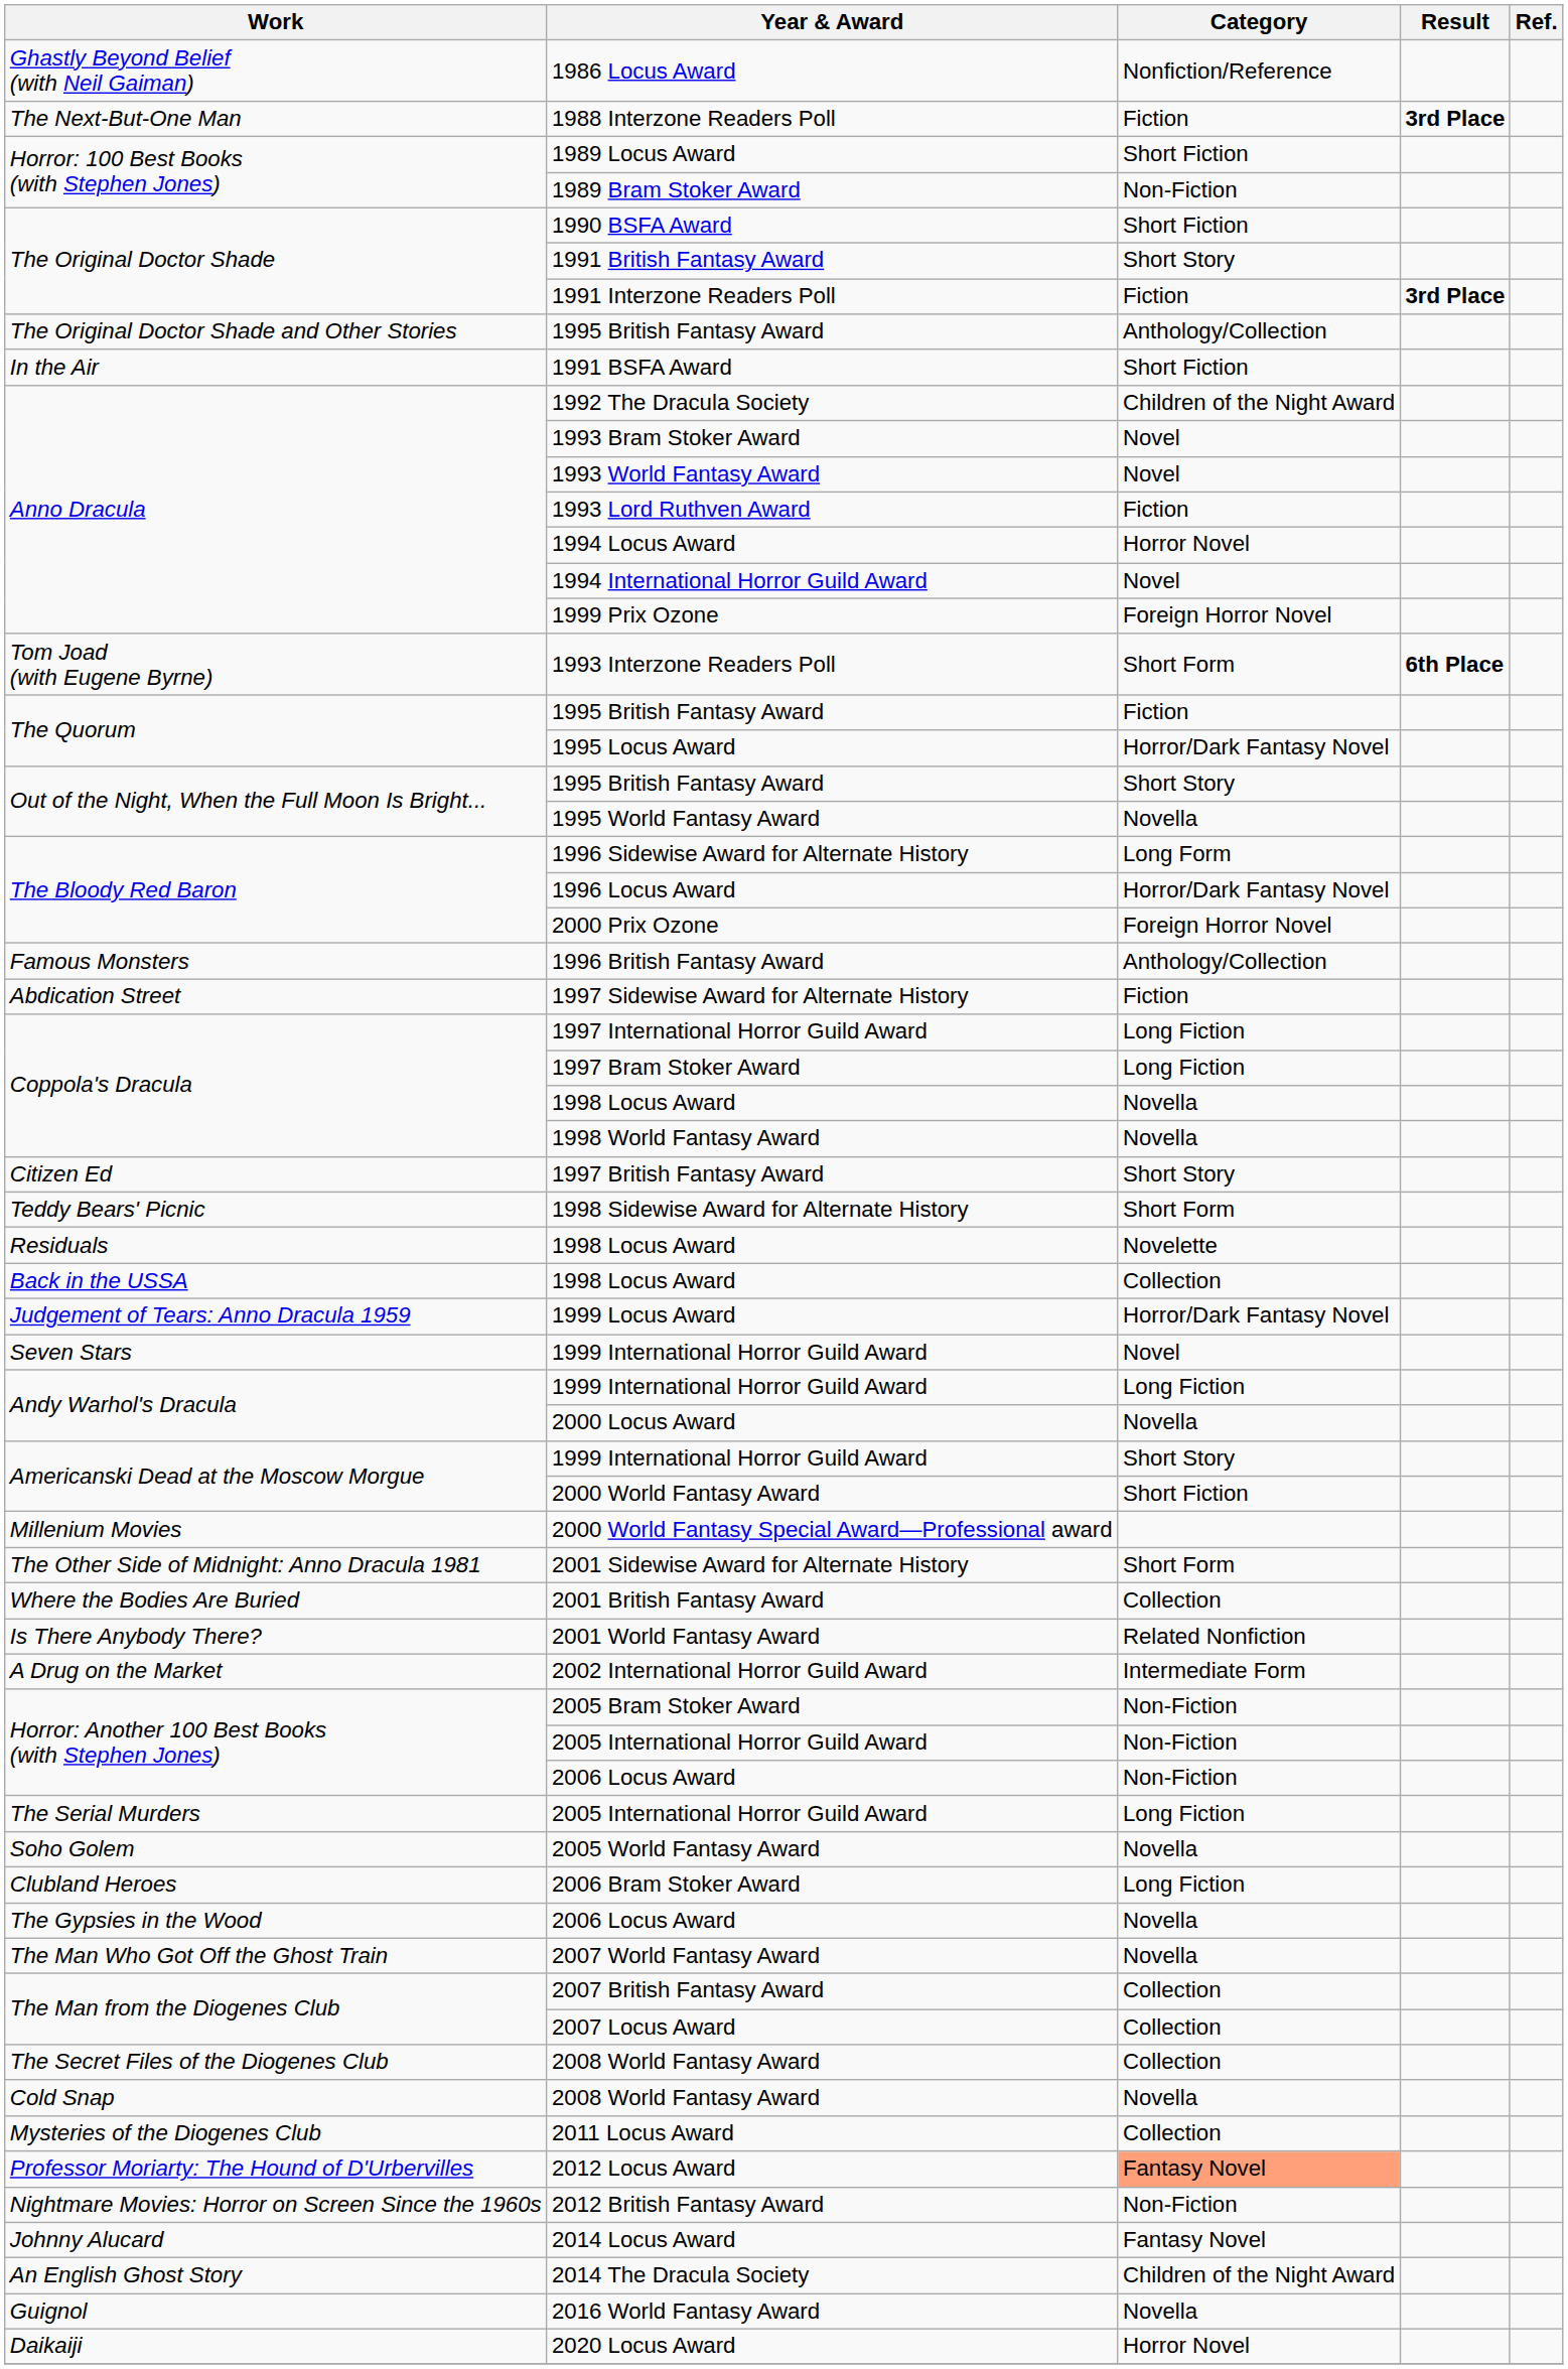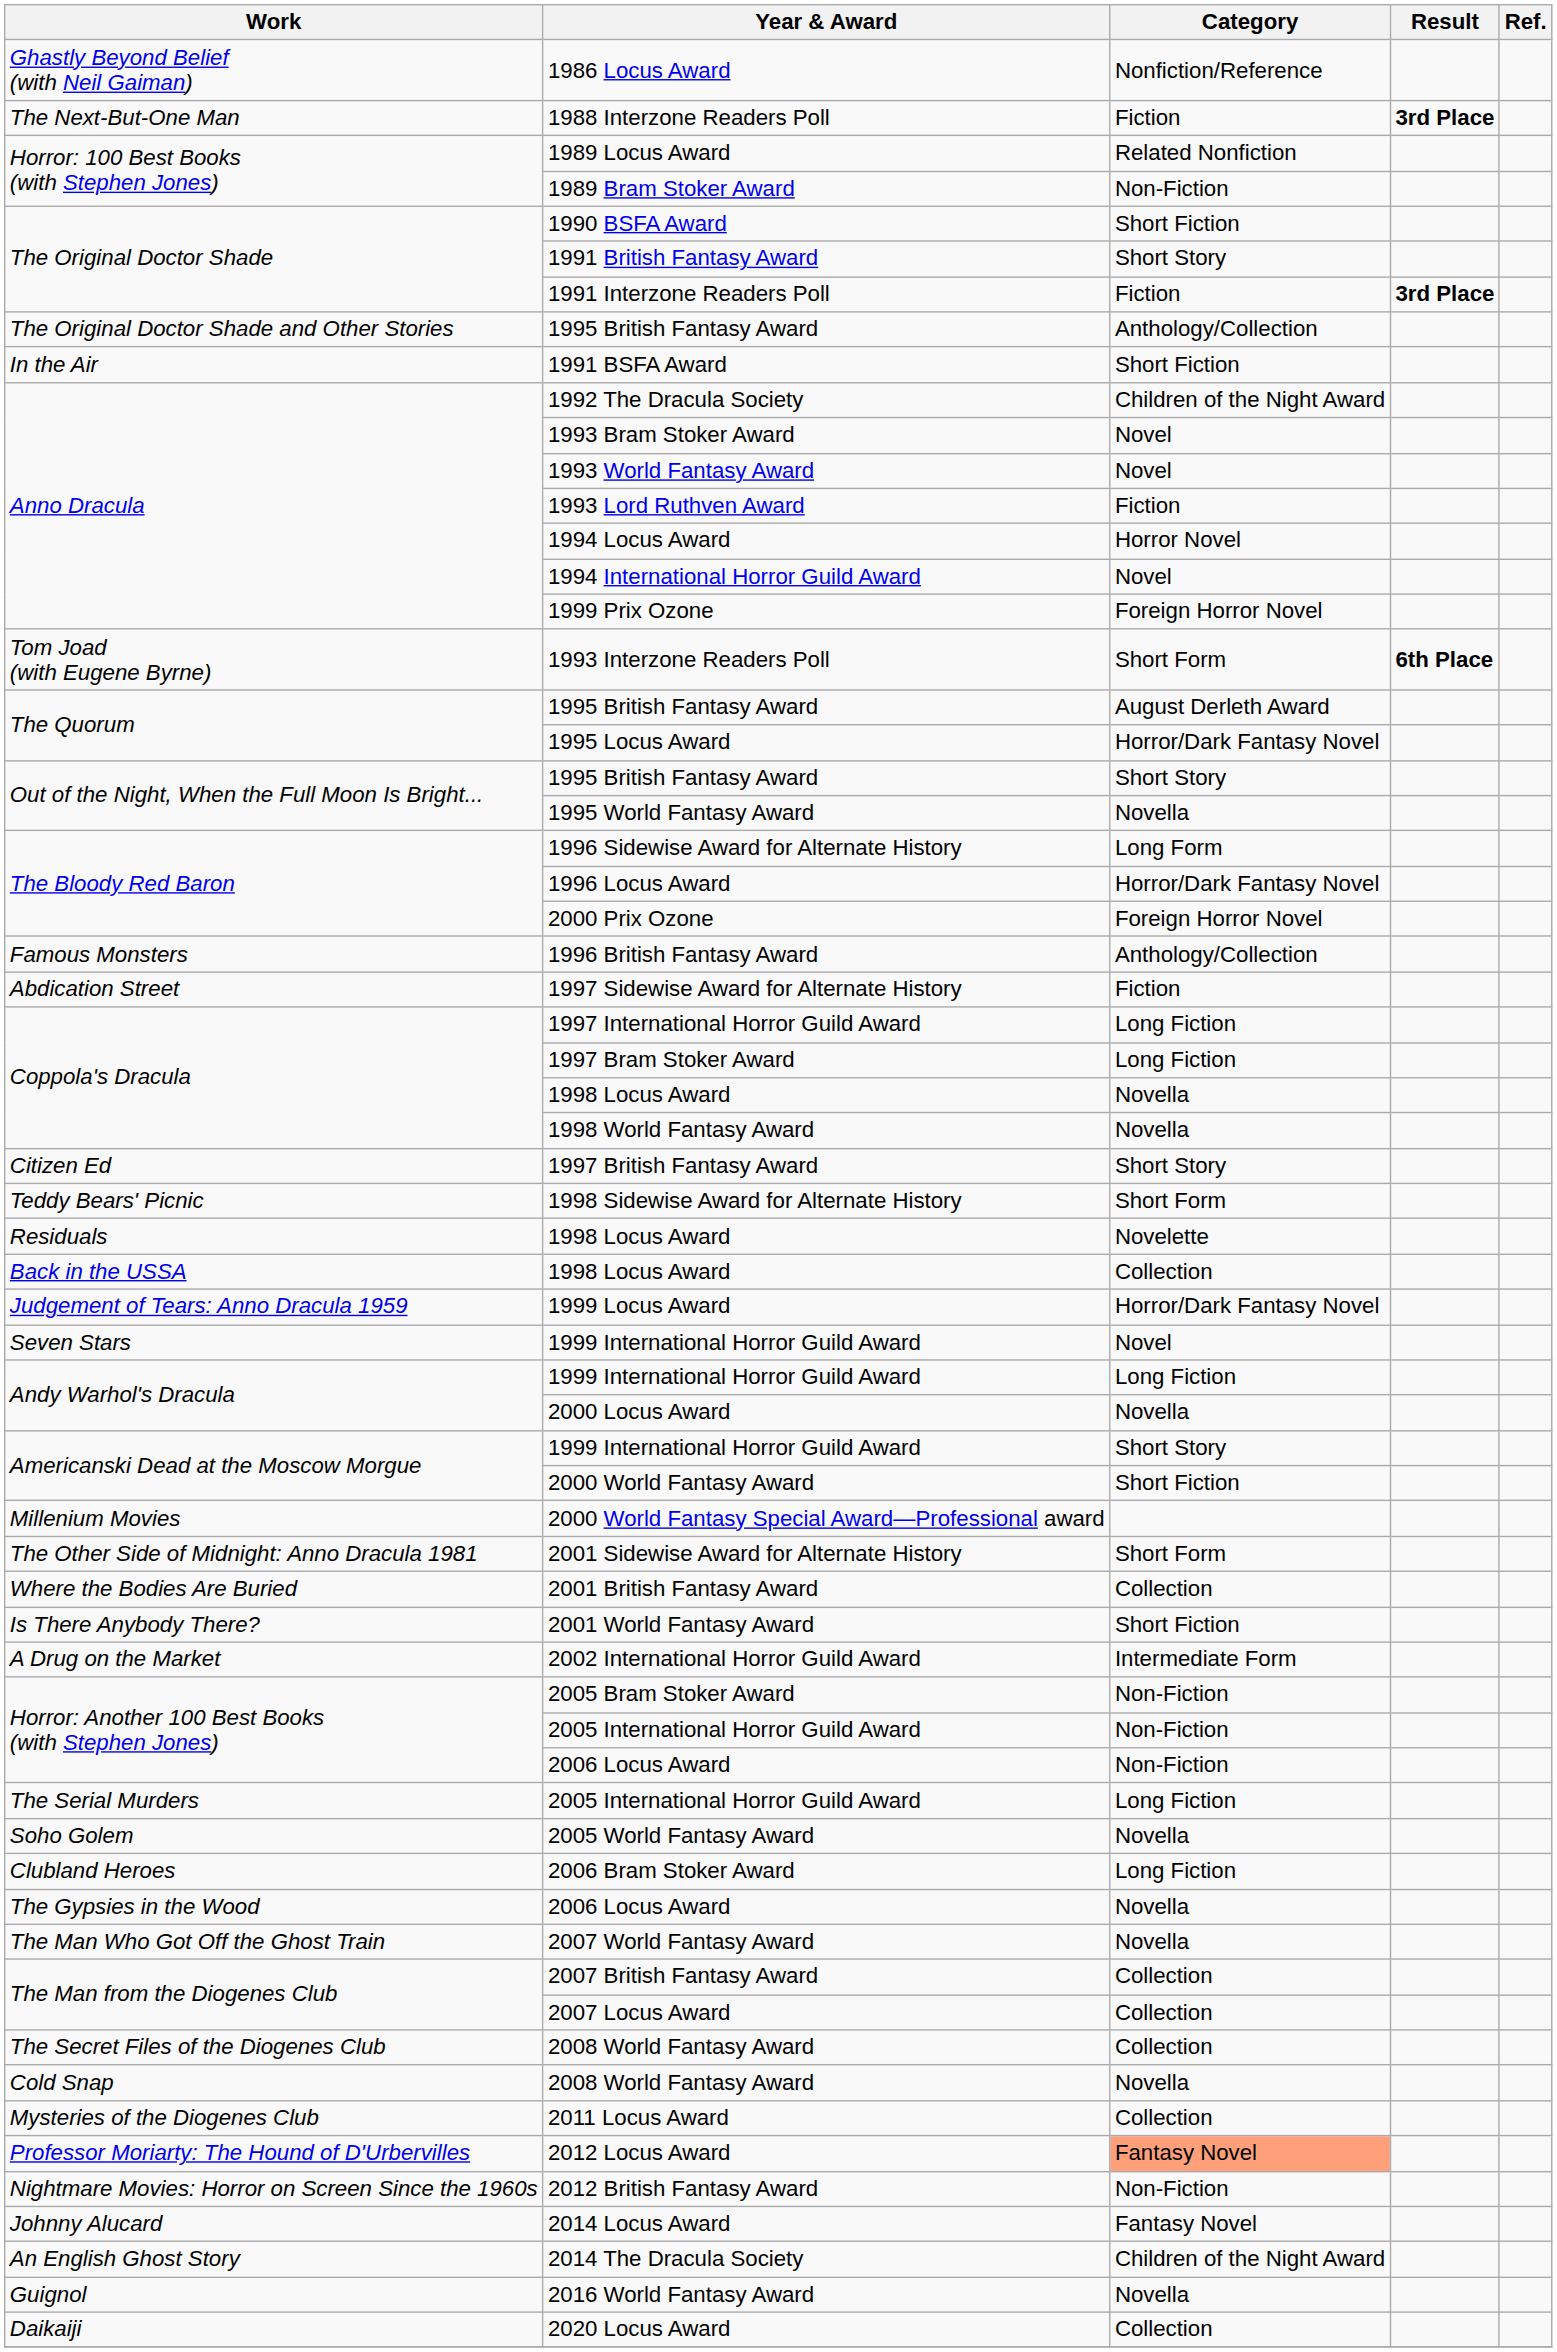1989 Locus Award | Category: Short Fiction -> Related Nonfiction
The Quorum / 1995 British Fantasy Award | Category: Fiction -> August Derleth Award
2001 World Fantasy Award | Category: Related Nonfiction -> Short Fiction
2020 Locus Award | Category: Horror Novel -> Collection
